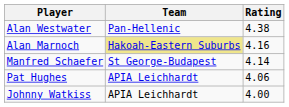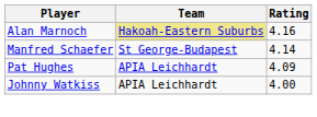- row: Alan Westwater | Pan-Hellenic | 4.38
Pat Hughes | Rating: 4.06 -> 4.09
